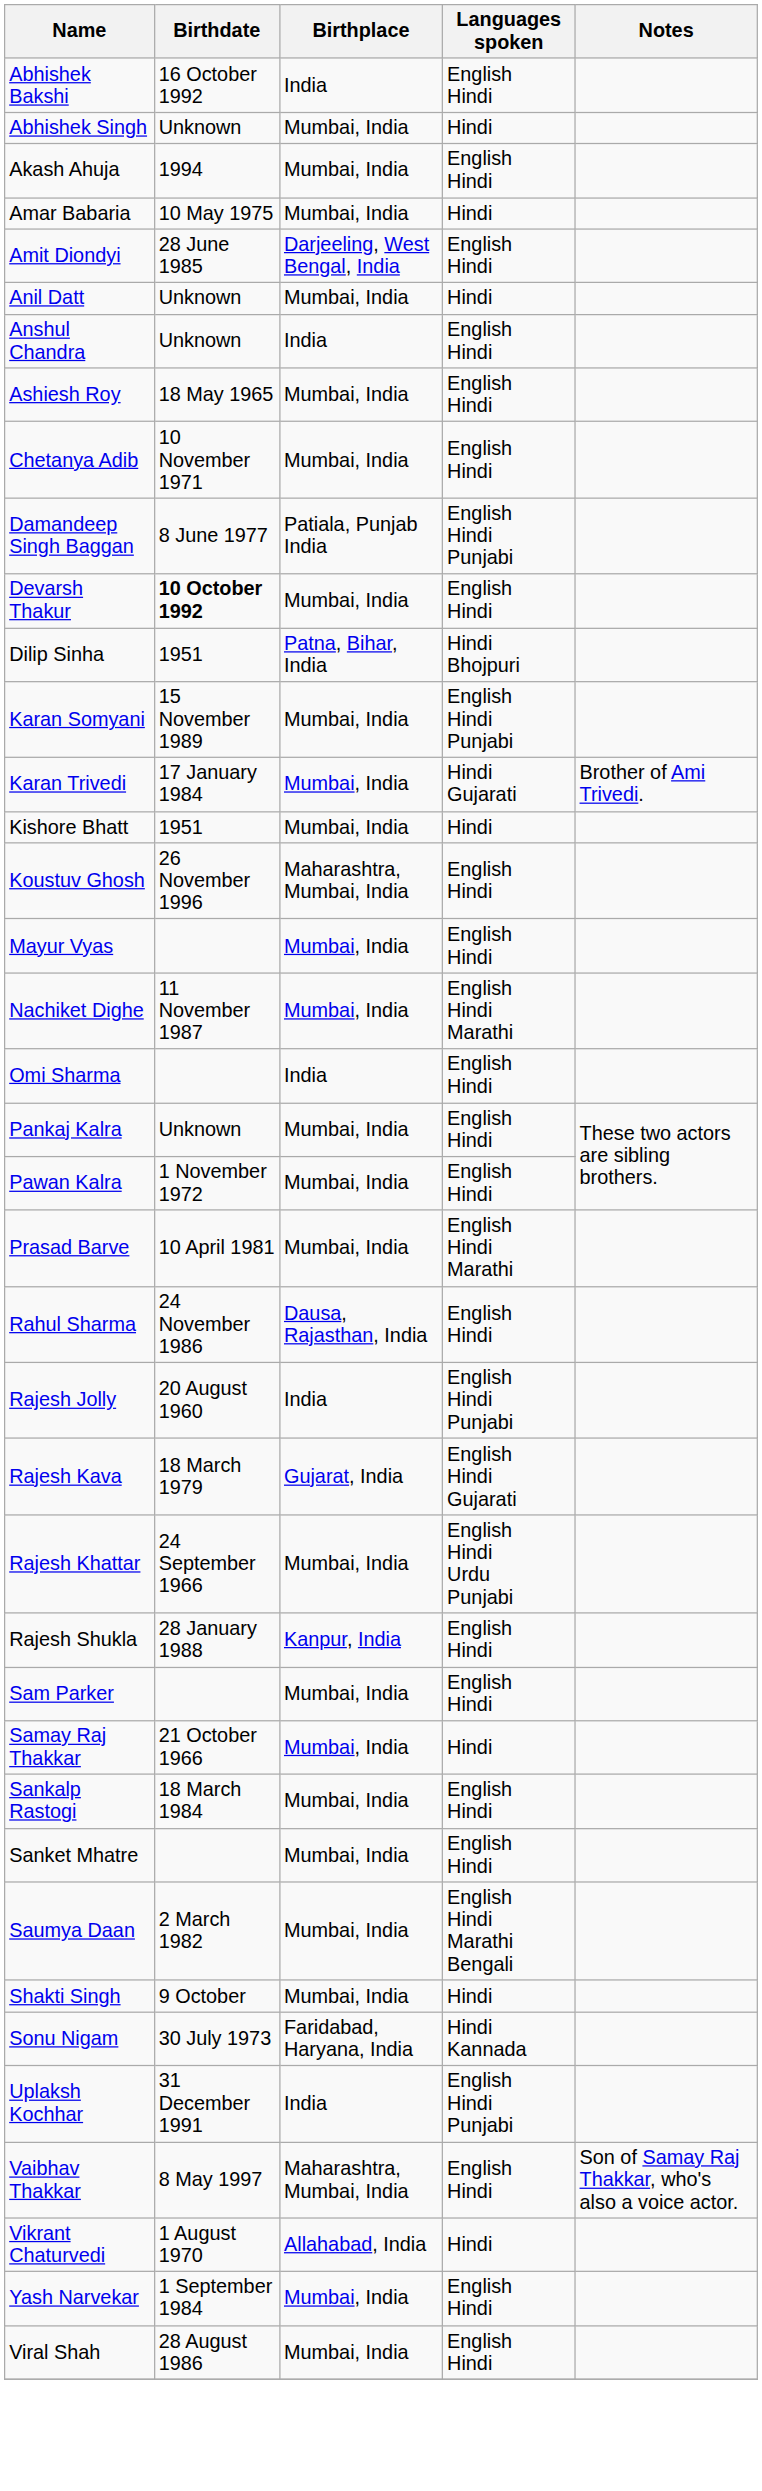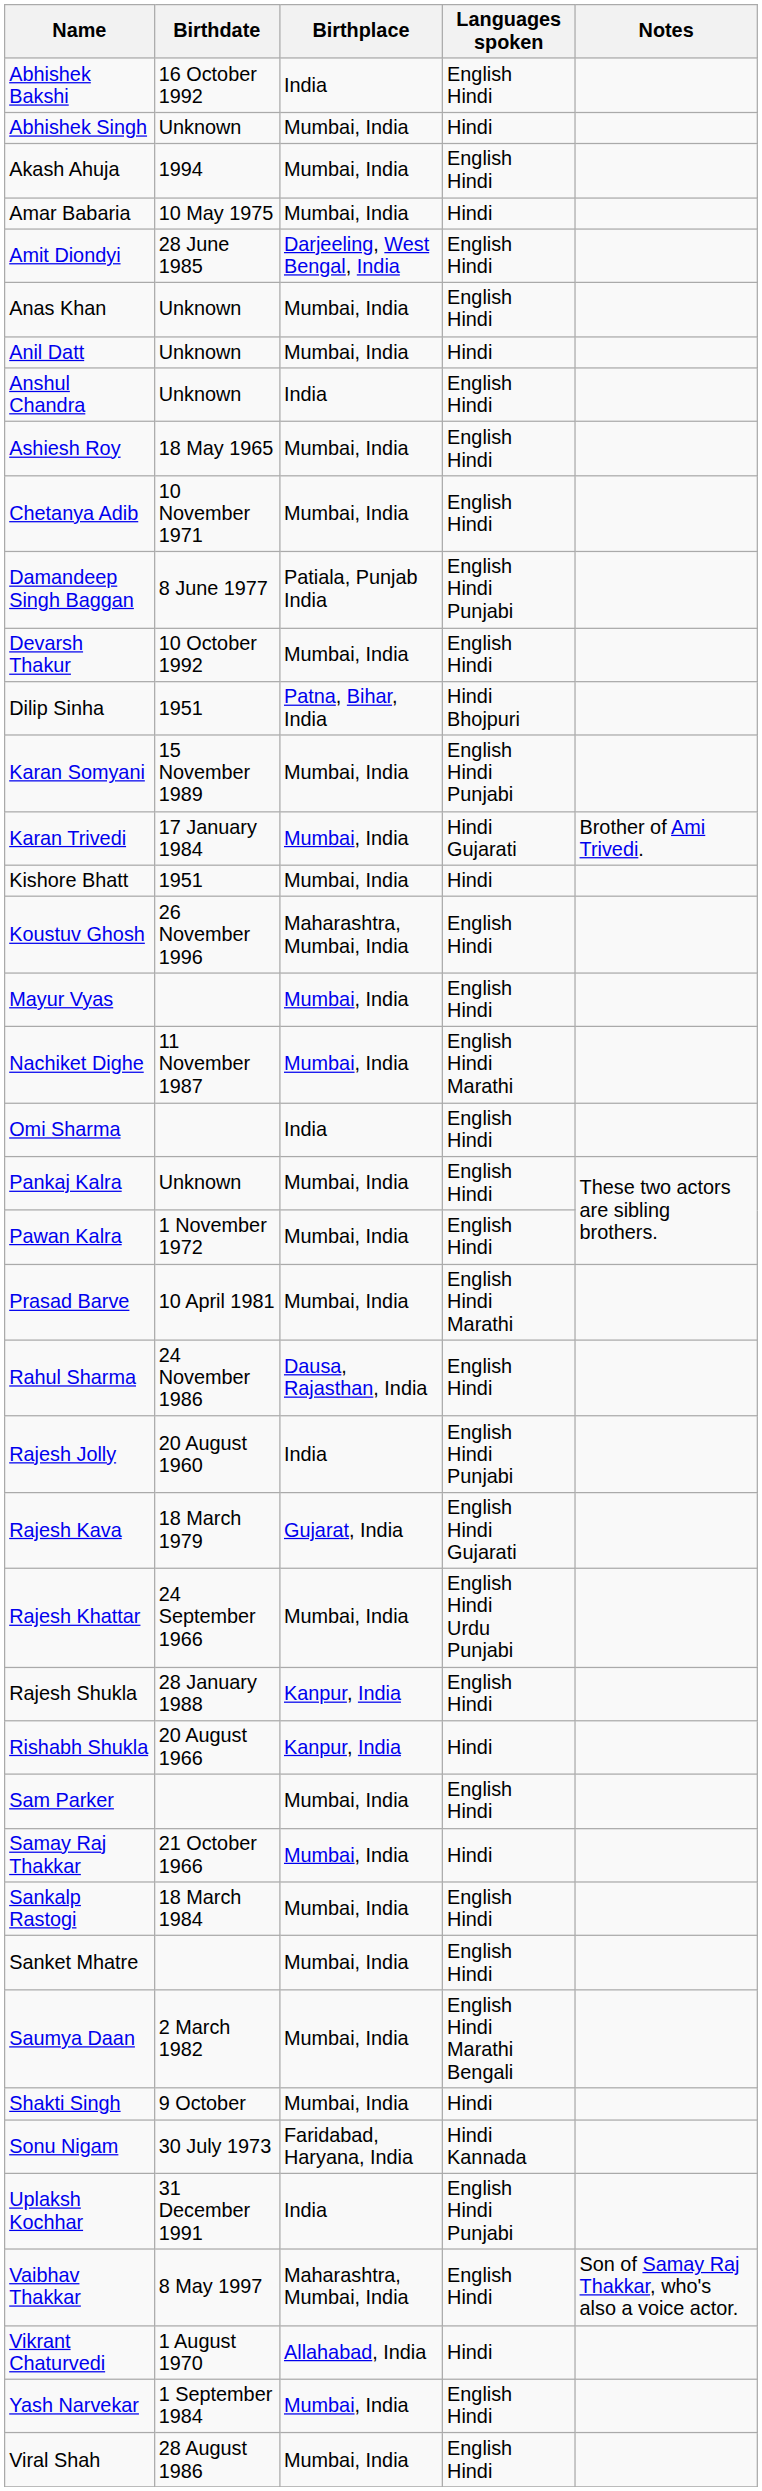+ row: Anas Khan | Unknown | Mumbai, India | English Hindi
Devarsh Thakur | Birthdate: bold -> normal
+ row: Rishabh Shukla | 20 August 1966 | Kanpur, India | Hindi
